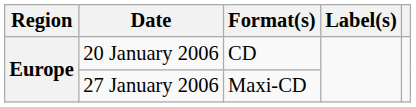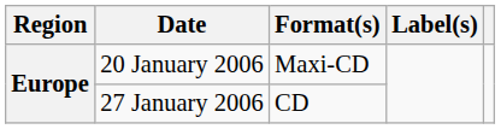20 January 2006 | Format(s): CD -> Maxi-CD
27 January 2006 | Format(s): Maxi-CD -> CD
